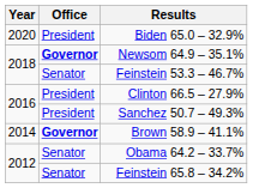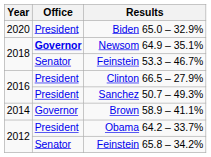Brown 58.9 – 41.1% | Office: bold -> normal
Obama 64.2 – 33.7% | Office: Senator -> President
